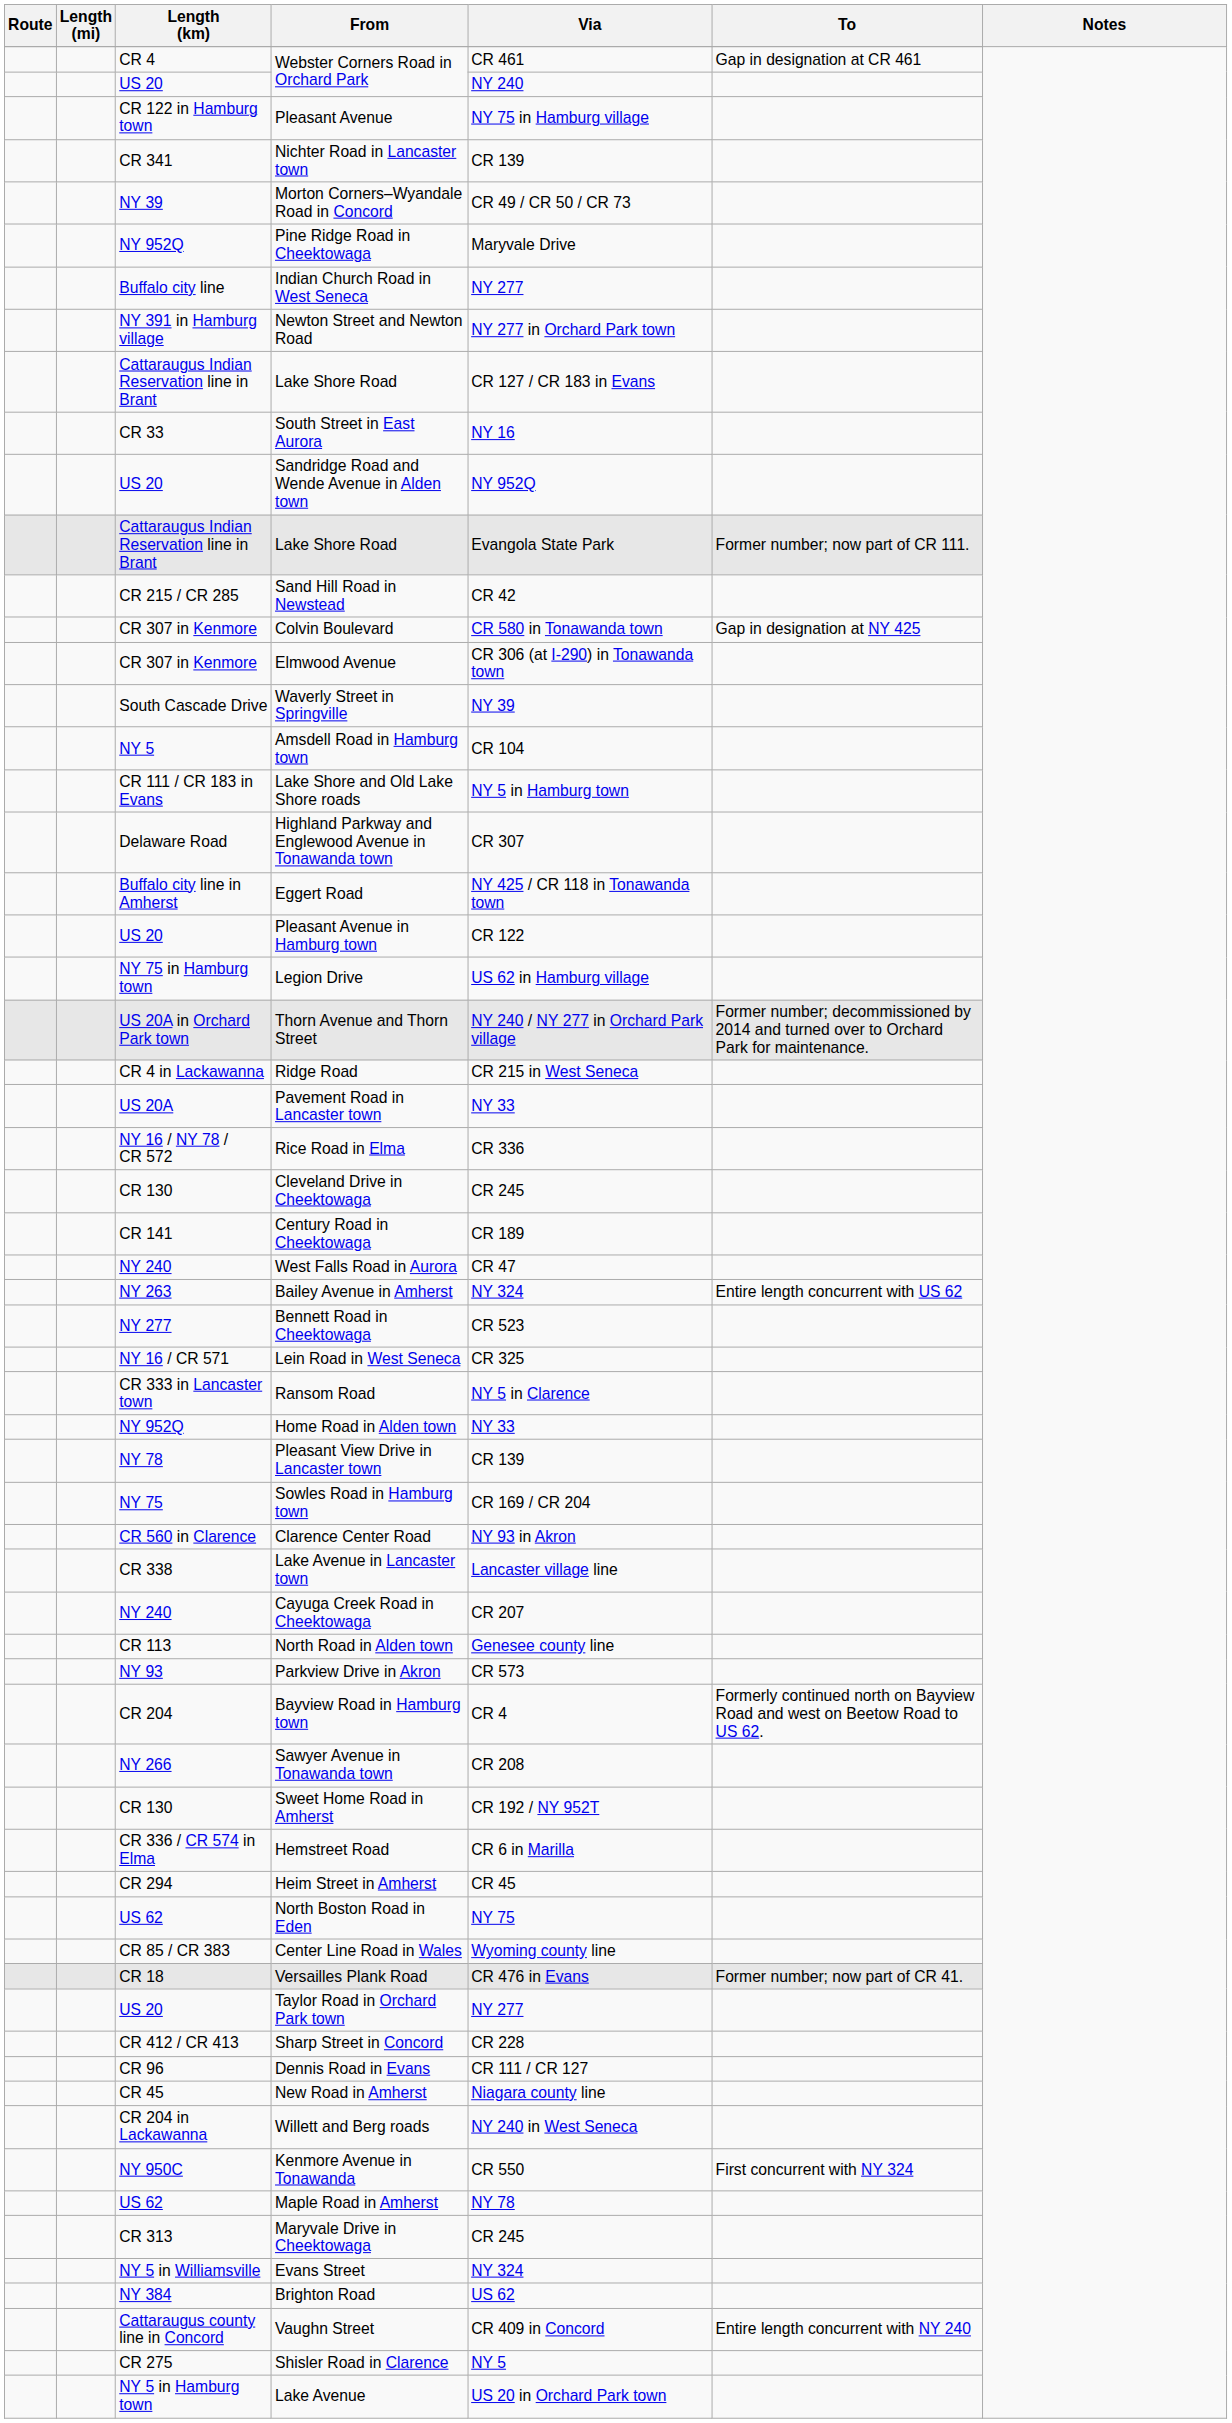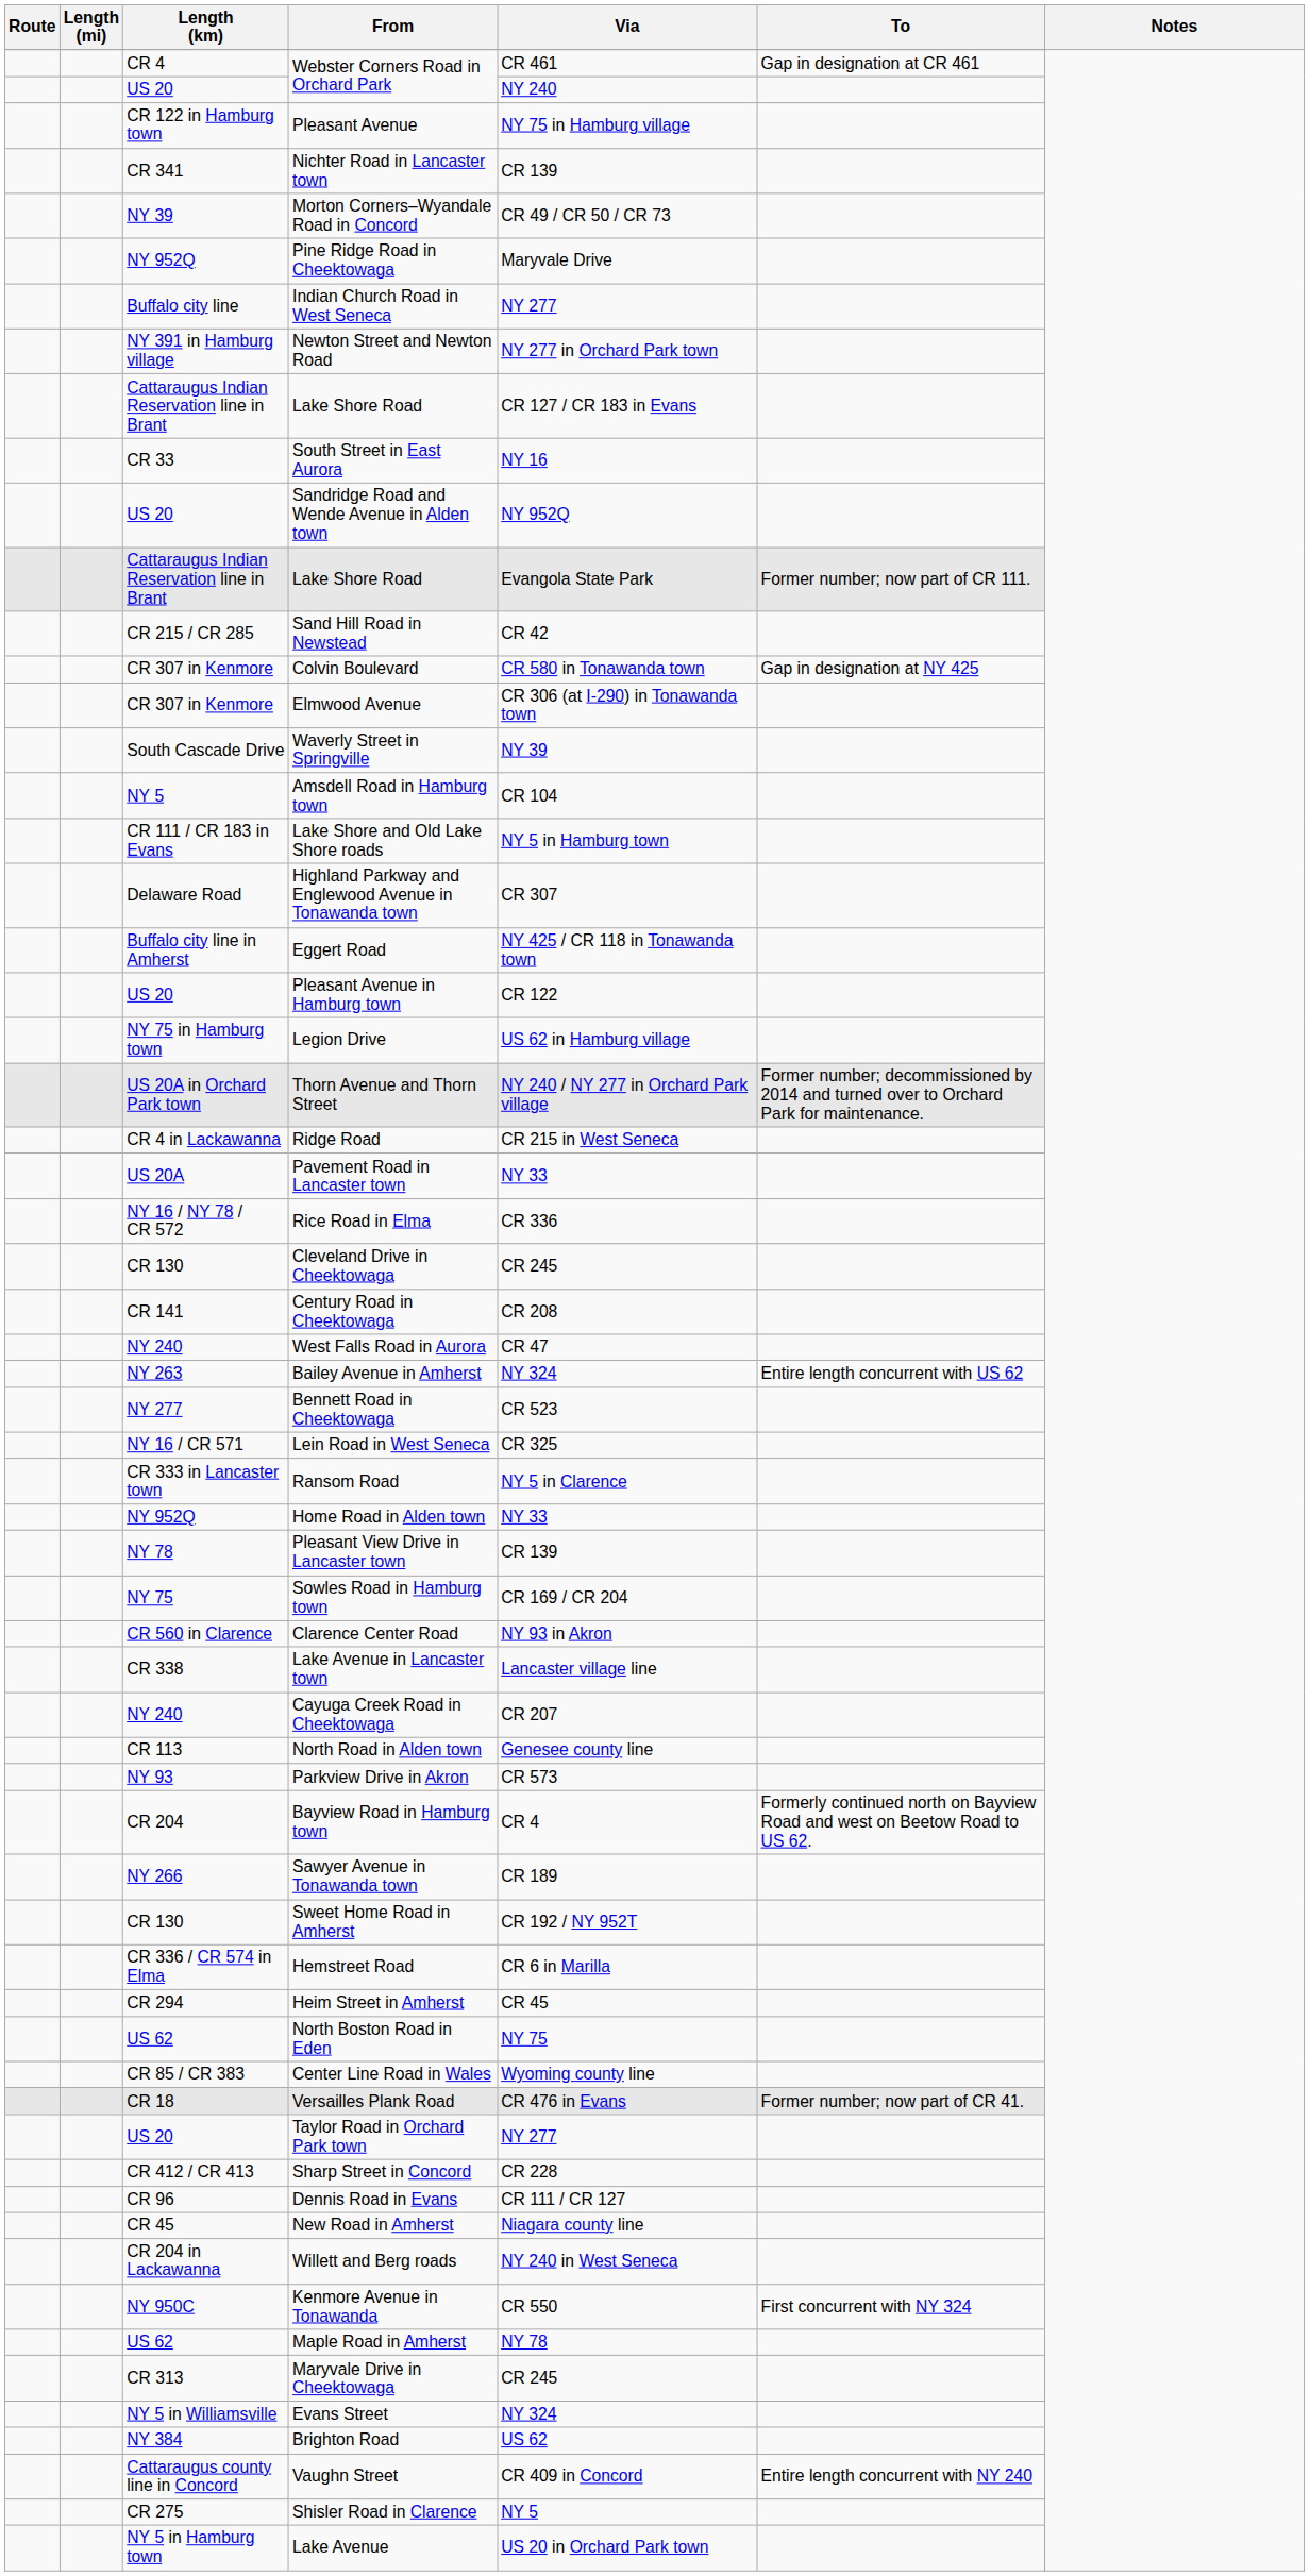Century Road in Cheektowaga | Via: CR 189 -> CR 208
Sawyer Avenue in Tonawanda town | Via: CR 208 -> CR 189
